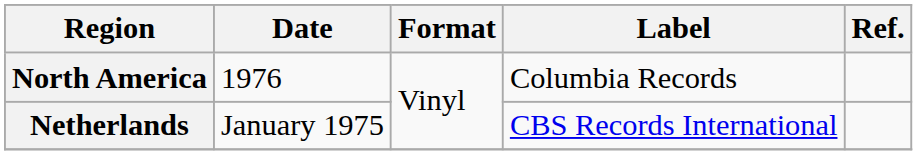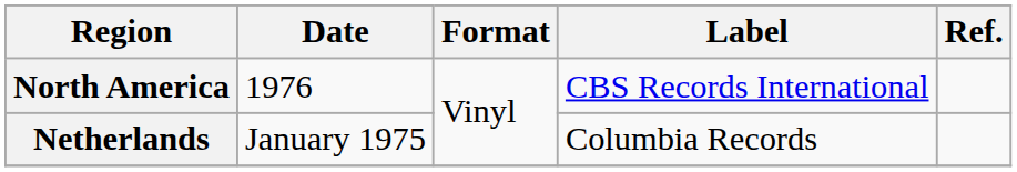North America | Label: Columbia Records -> CBS Records International
Netherlands | Label: CBS Records International -> Columbia Records
